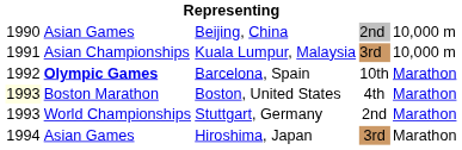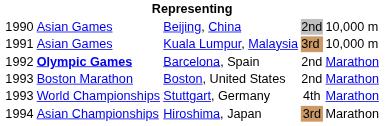Kuala Lumpur, Malaysia | column 2: Asian Championships -> Asian Games
Barcelona, Spain | column 4: 10th -> 2nd
Boston, United States | column 1: lightyellow background -> no background
Boston, United States | column 4: 4th -> 2nd
Stuttgart, Germany | column 4: 2nd -> 4th
Hiroshima, Japan | column 2: Asian Games -> Asian Championships
